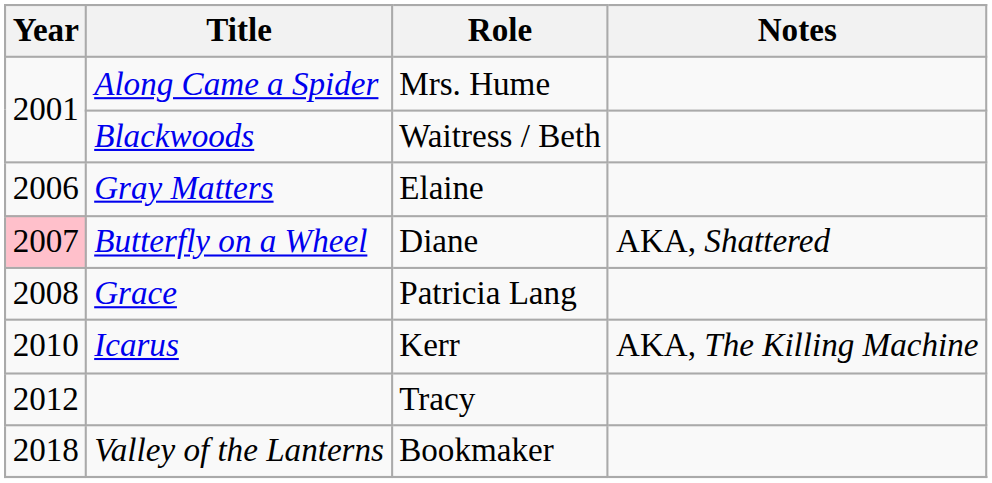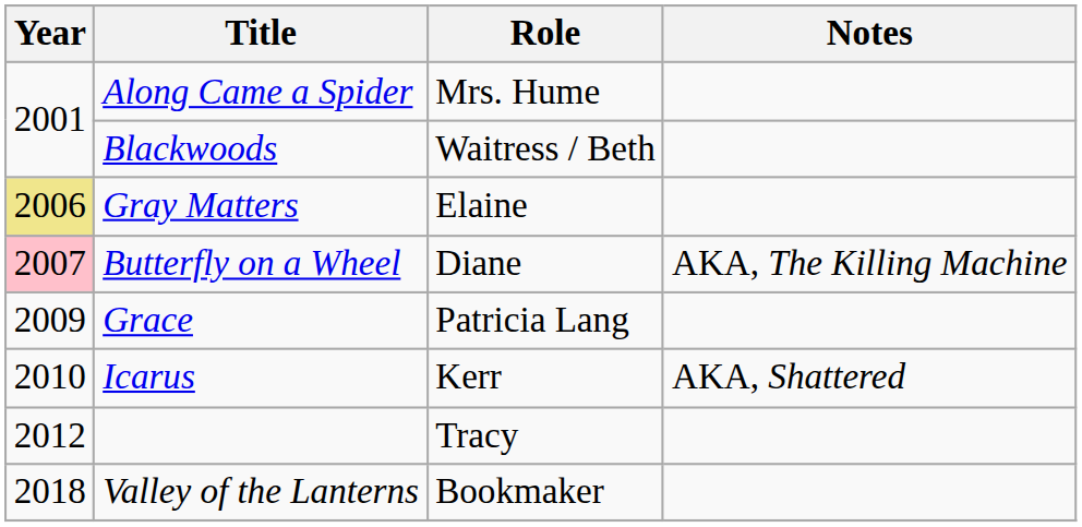Gray Matters | Year: no background -> khaki background
Butterfly on a Wheel | Notes: AKA, Shattered -> AKA, The Killing Machine
Grace | Year: 2008 -> 2009
Icarus | Notes: AKA, The Killing Machine -> AKA, Shattered
